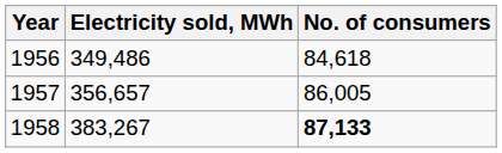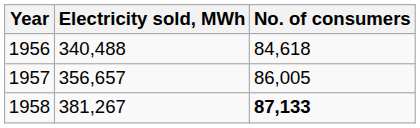1956 | Electricity sold, MWh: 349,486 -> 340,488
1958 | Electricity sold, MWh: 383,267 -> 381,267
